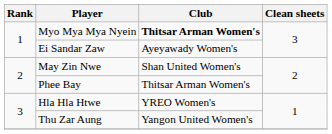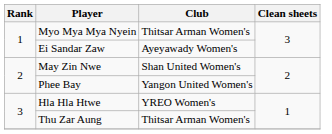Myo Mya Mya Nyein | Club: bold -> normal
Phee Bay | Club: Thitsar Arman Women's -> Yangon United Women's
Thu Zar Aung | Club: Yangon United Women's -> Thitsar Arman Women's
